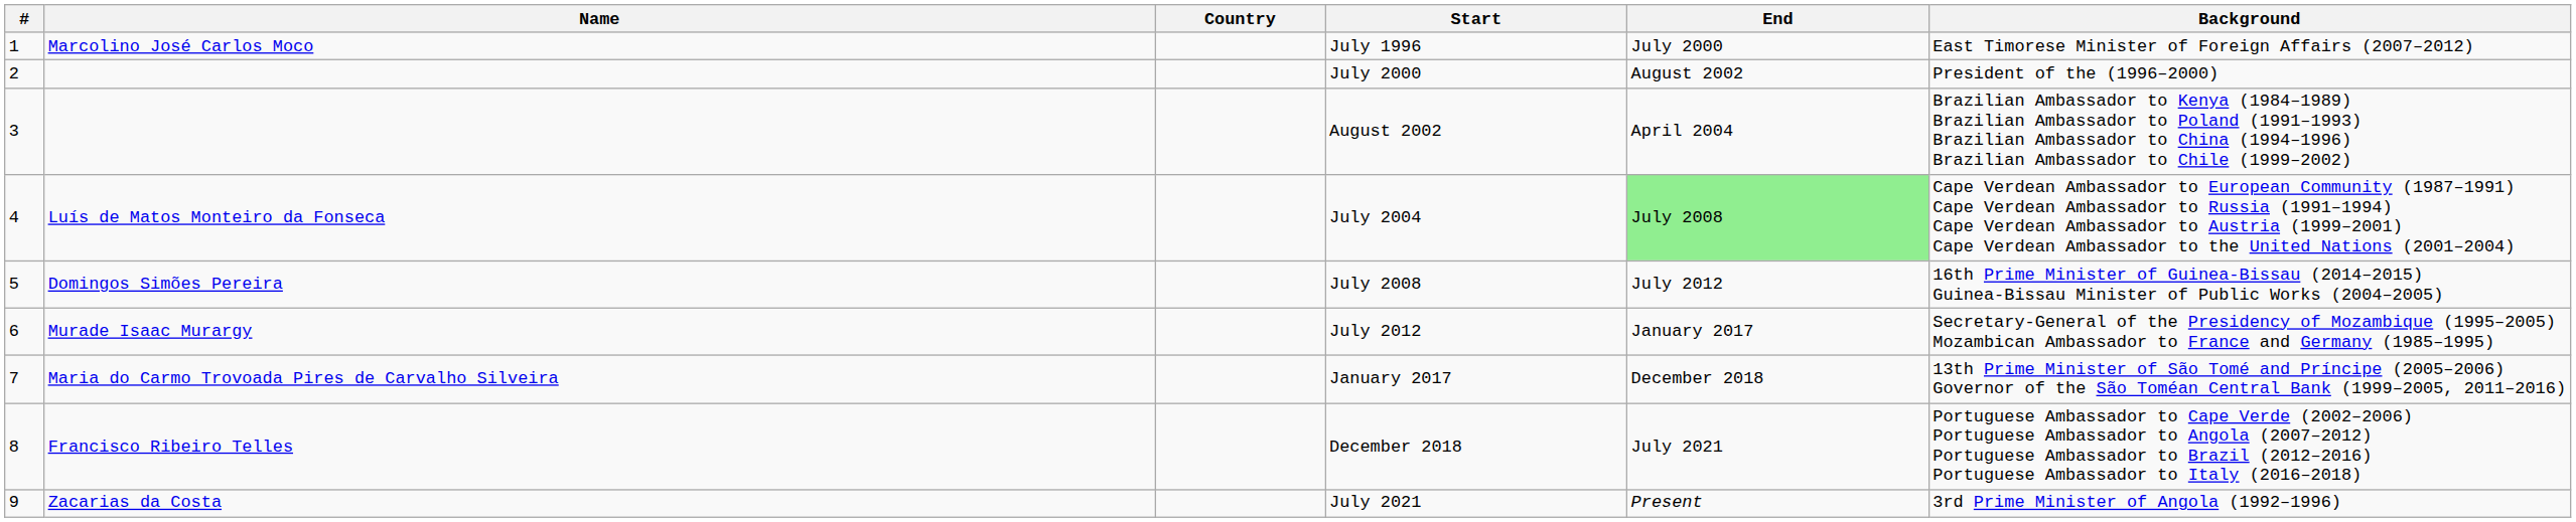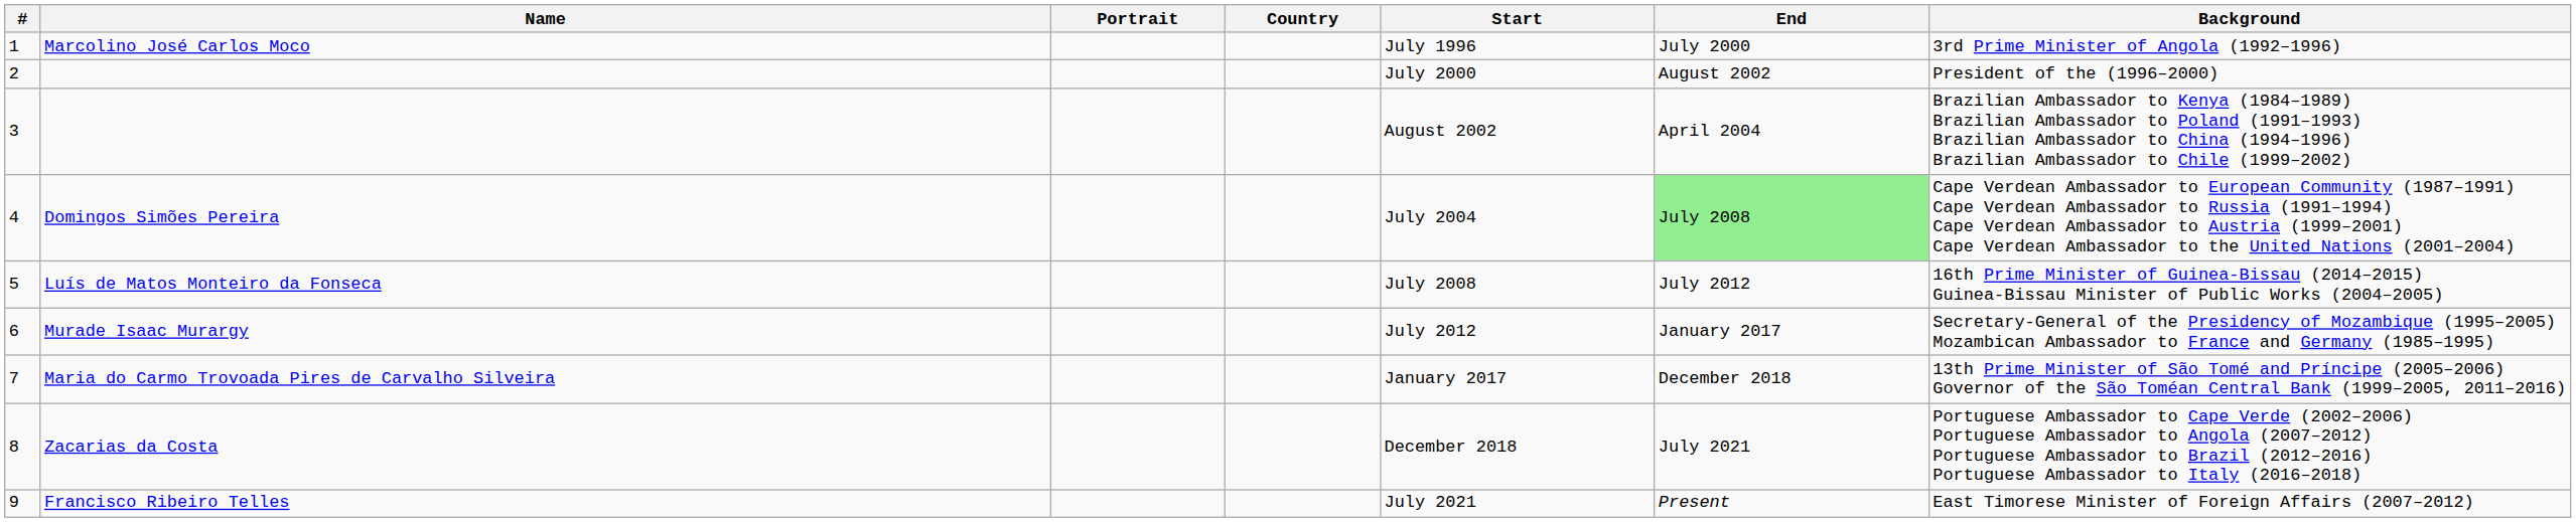+ column: Portrait
1 | Background: East Timorese Minister of Foreign Affairs (2007–2012) -> 3rd Prime Minister of Angola (1992–1996)
4 | Name: Luís de Matos Monteiro da Fonseca -> Domingos Simões Pereira
5 | Name: Domingos Simões Pereira -> Luís de Matos Monteiro da Fonseca
8 | Name: Francisco Ribeiro Telles -> Zacarias da Costa
9 | Name: Zacarias da Costa -> Francisco Ribeiro Telles
9 | Background: 3rd Prime Minister of Angola (1992–1996) -> East Timorese Minister of Foreign Affairs (2007–2012)
